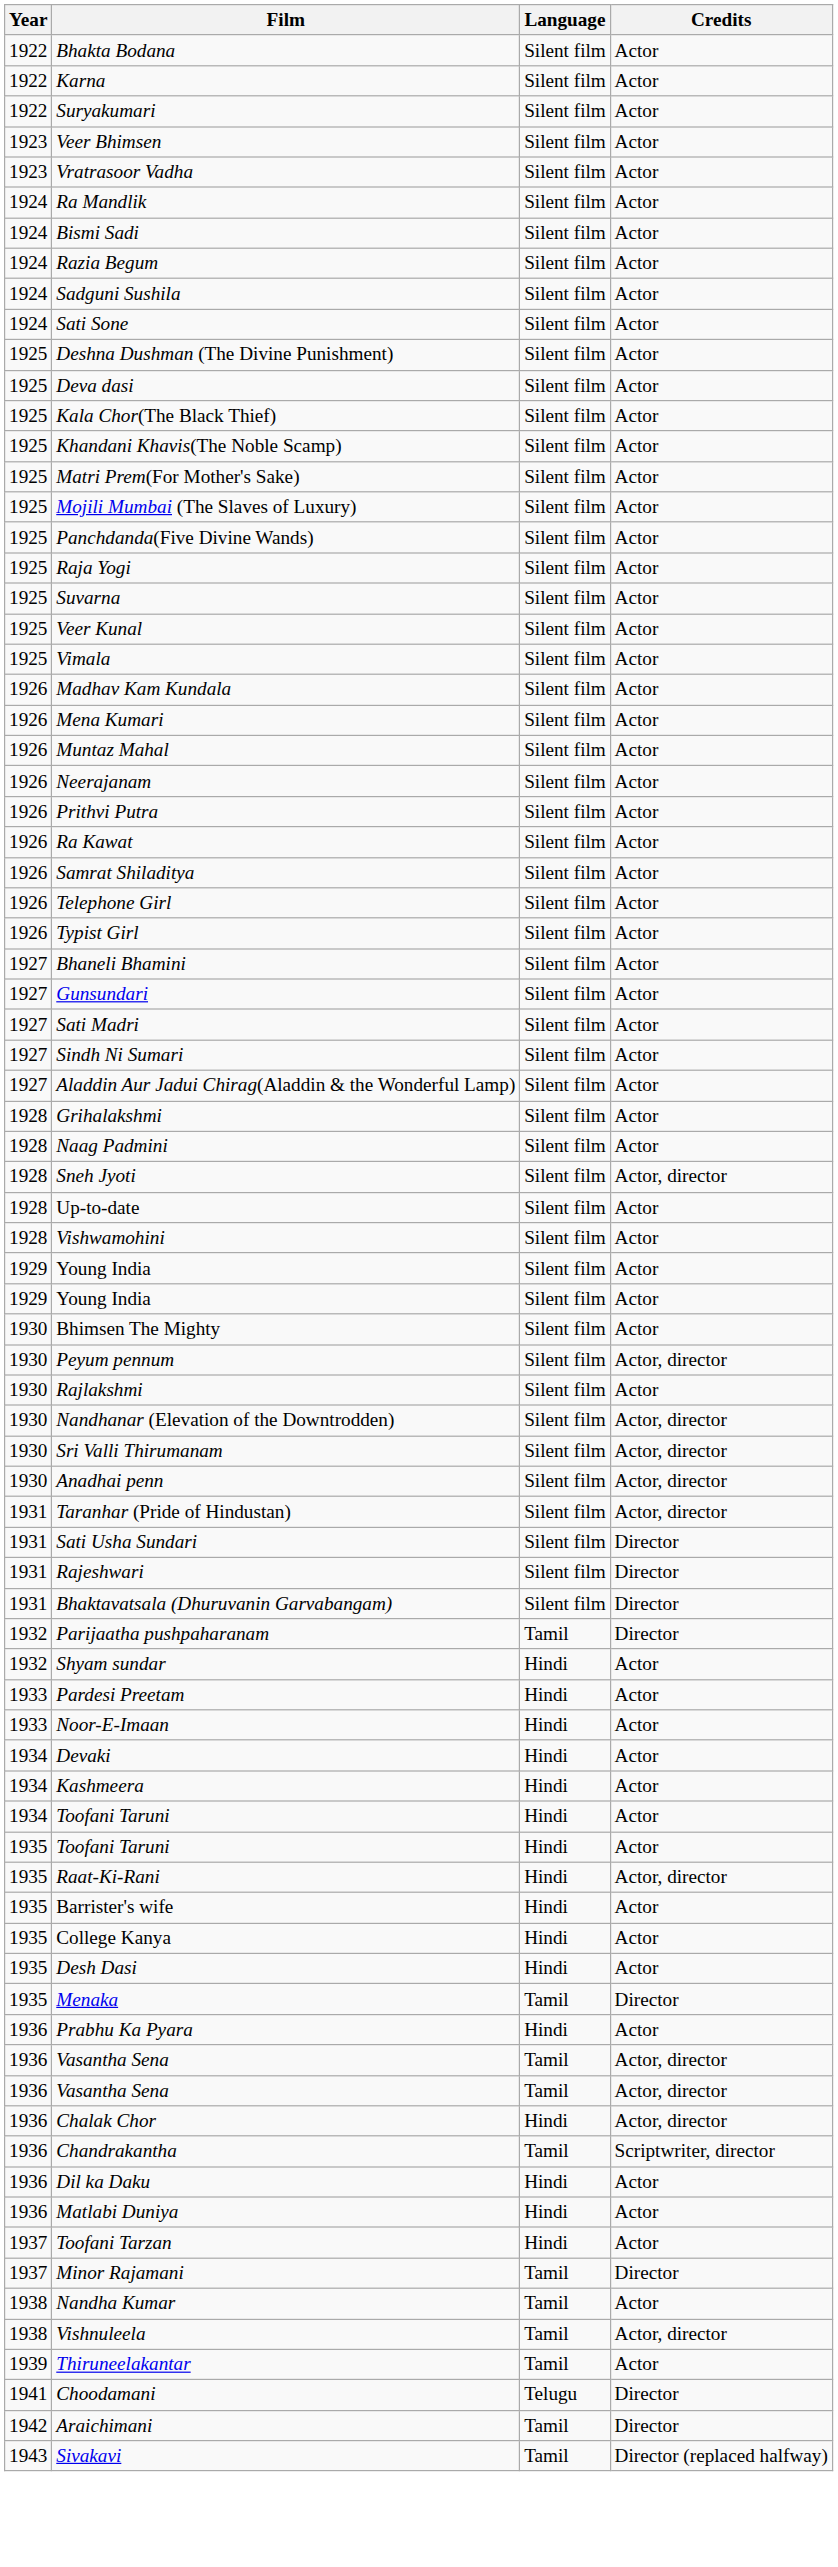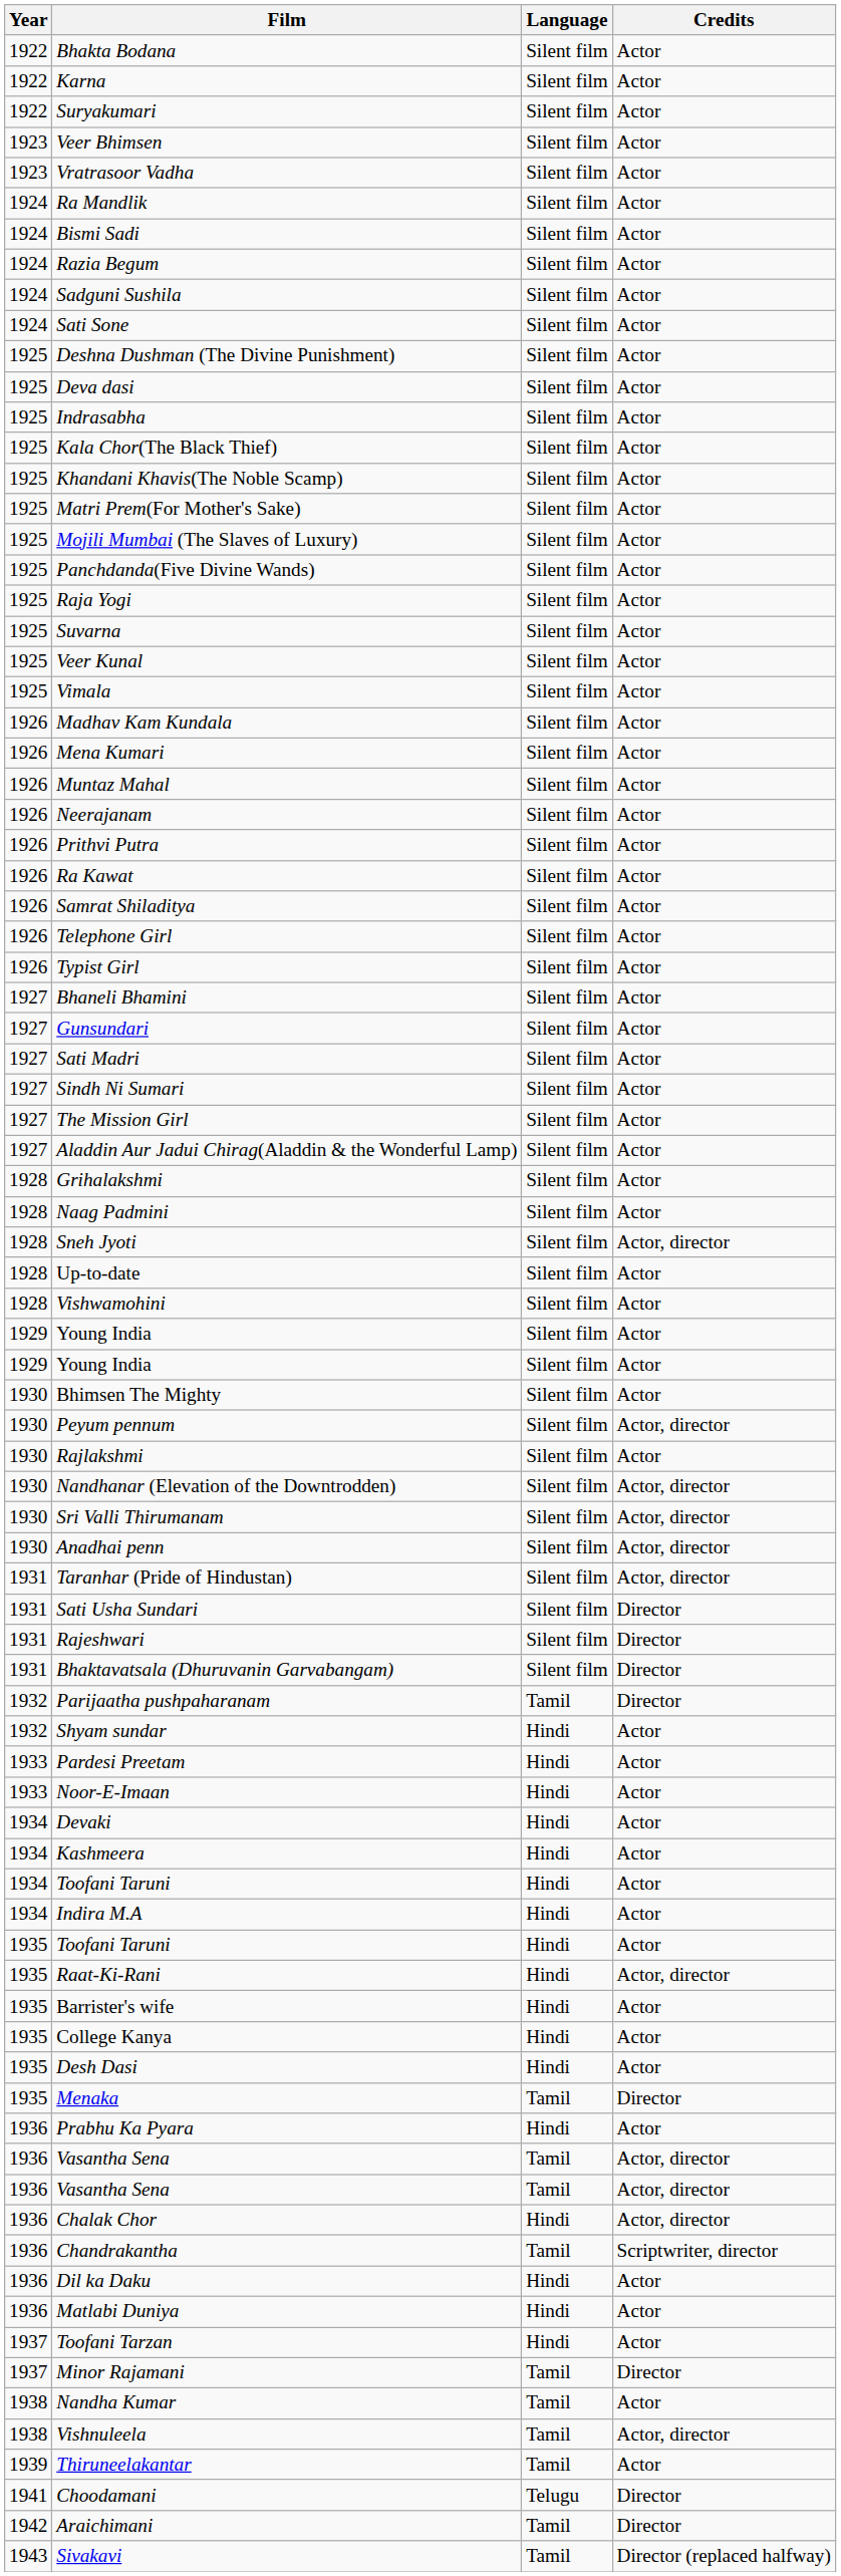+ row: 1925 | Indrasabha | Silent film | Actor
+ row: 1927 | The Mission Girl | Silent film | Actor
+ row: 1934 | Indira M.A | Hindi | Actor
